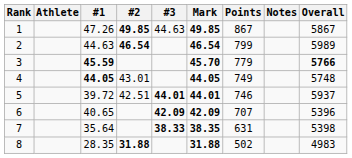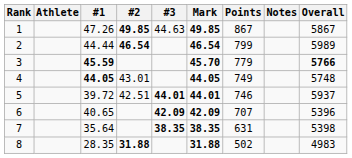2 | #1: 44.63 -> 44.44
7 | #3: 38.33 -> 38.35
